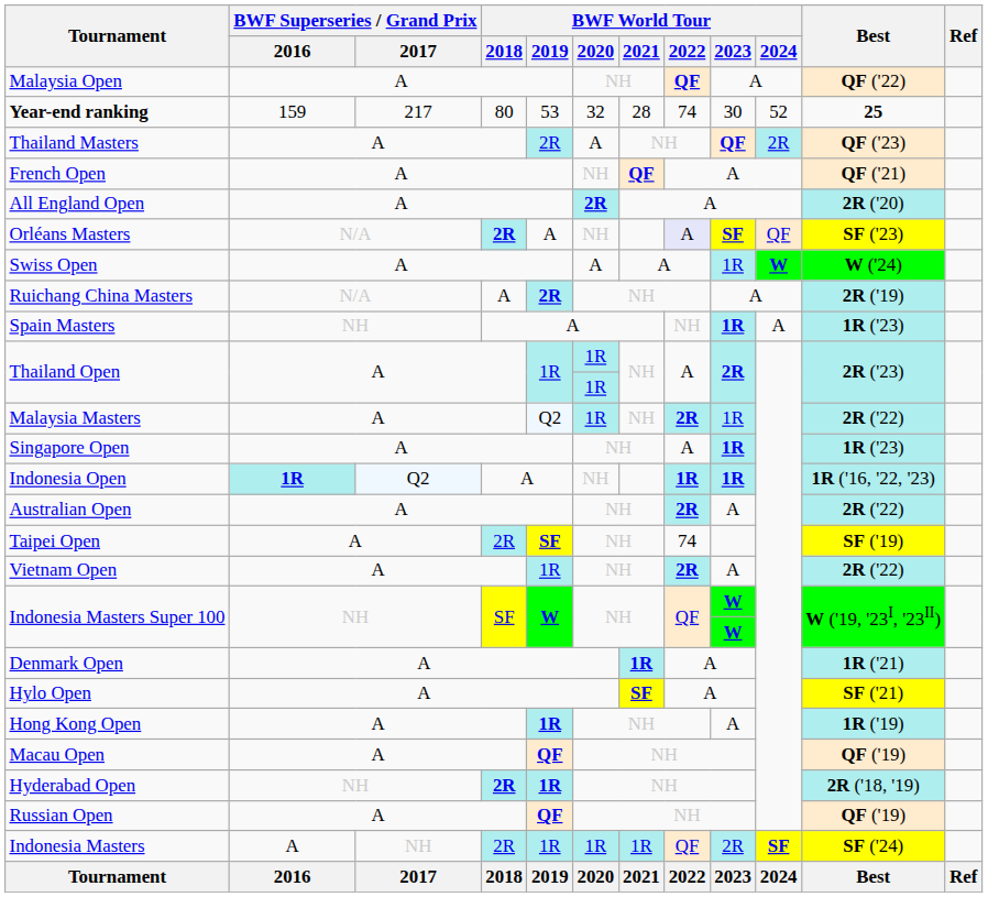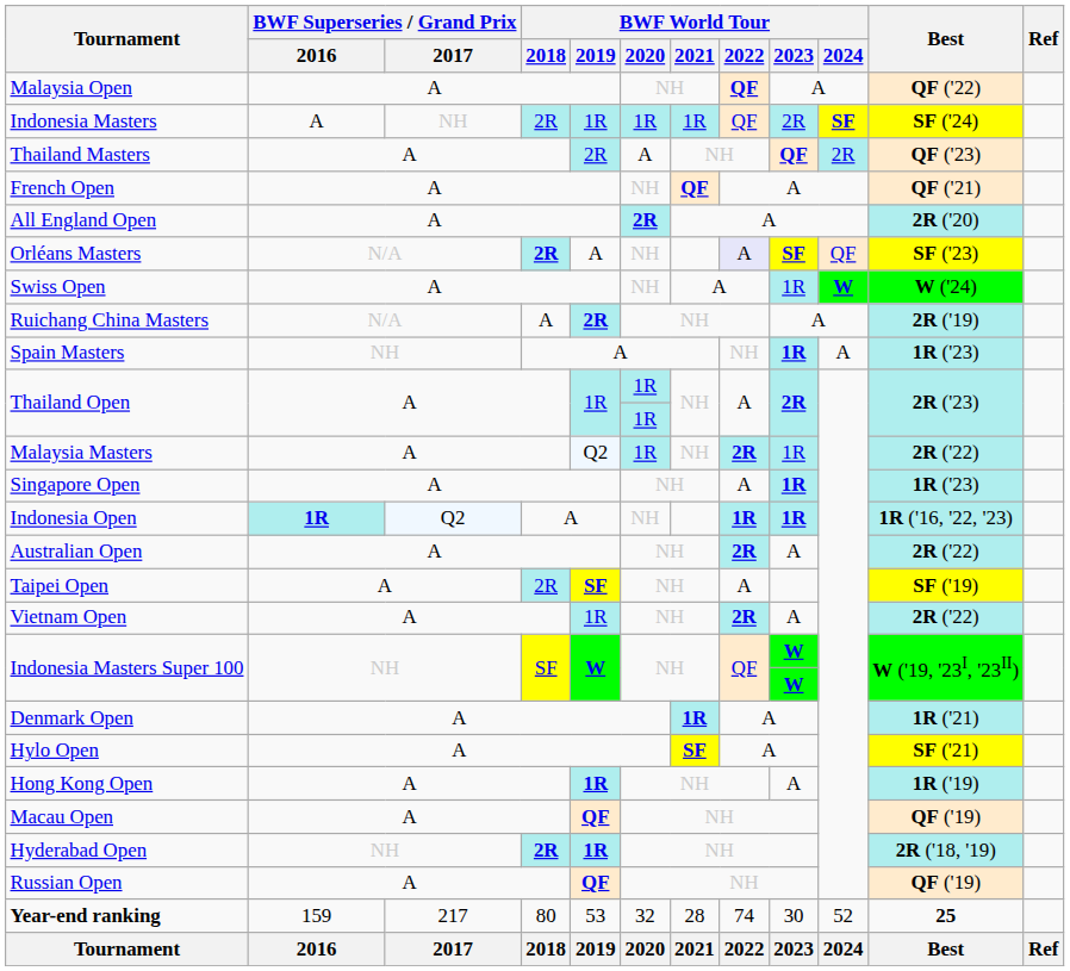rows swapped: Indonesia Masters <-> Year-end ranking
Swiss Open | BWF World Tour / 2020: A -> NH
Taipei Open | BWF World Tour / 2022: 74 -> A
